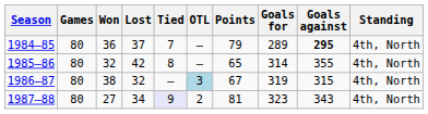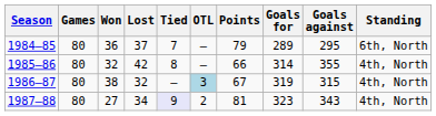1984–85 | Goals against: bold -> normal
1984–85 | Standing: 4th, North -> 6th, North
1985–86 | Points: 65 -> 66
